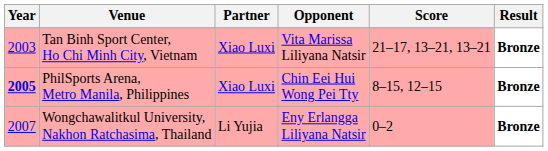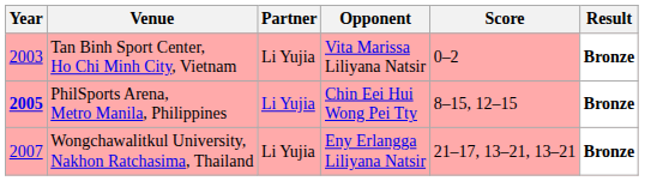Tan Binh Sport Center, Ho Chi Minh City, Vietnam | Partner: Xiao Luxi -> Li Yujia
Tan Binh Sport Center, Ho Chi Minh City, Vietnam | Score: 21–17, 13–21, 13–21 -> 0–2
PhilSports Arena, Metro Manila, Philippines | Partner: Xiao Luxi -> Li Yujia
Wongchawalitkul University, Nakhon Ratchasima, Thailand | Score: 0–2 -> 21–17, 13–21, 13–21
